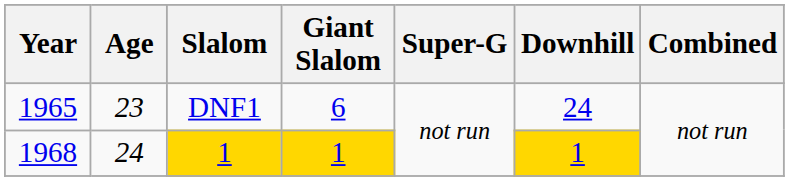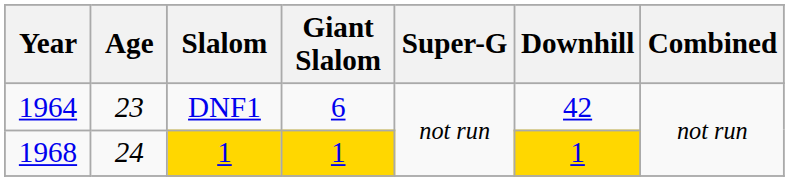DNF1 | Year: 1965 -> 1964
DNF1 | Downhill: 24 -> 42
